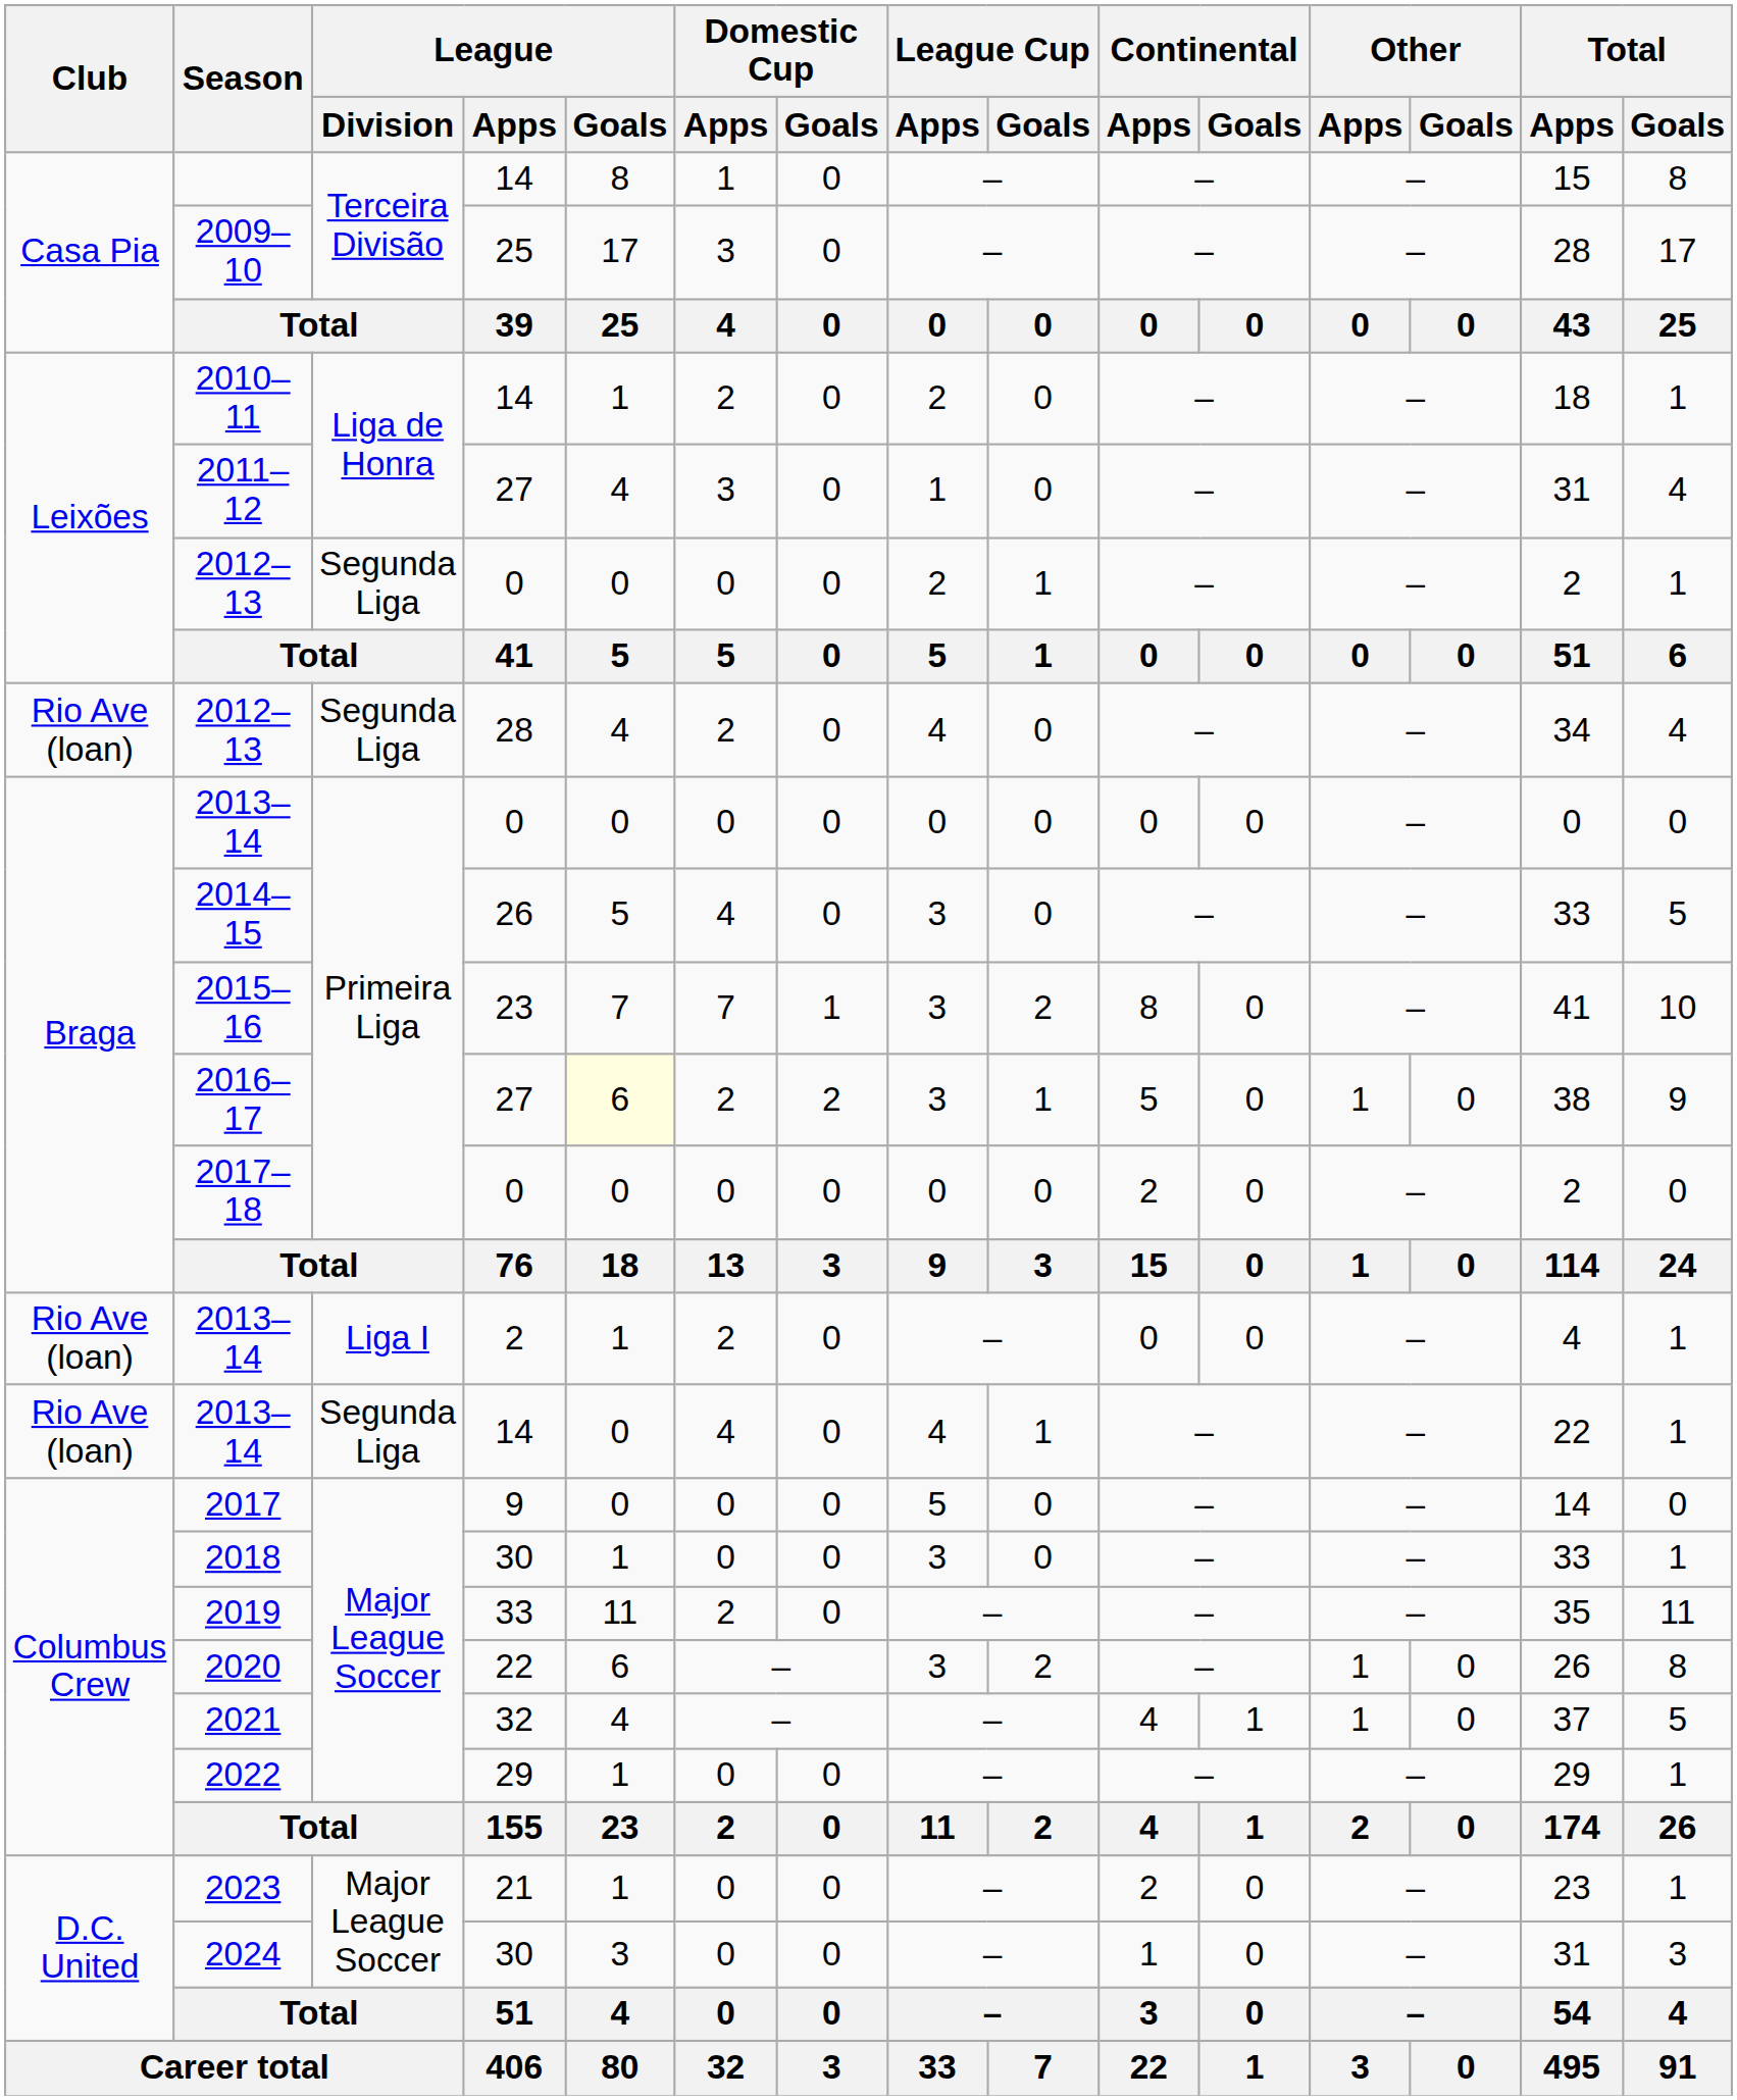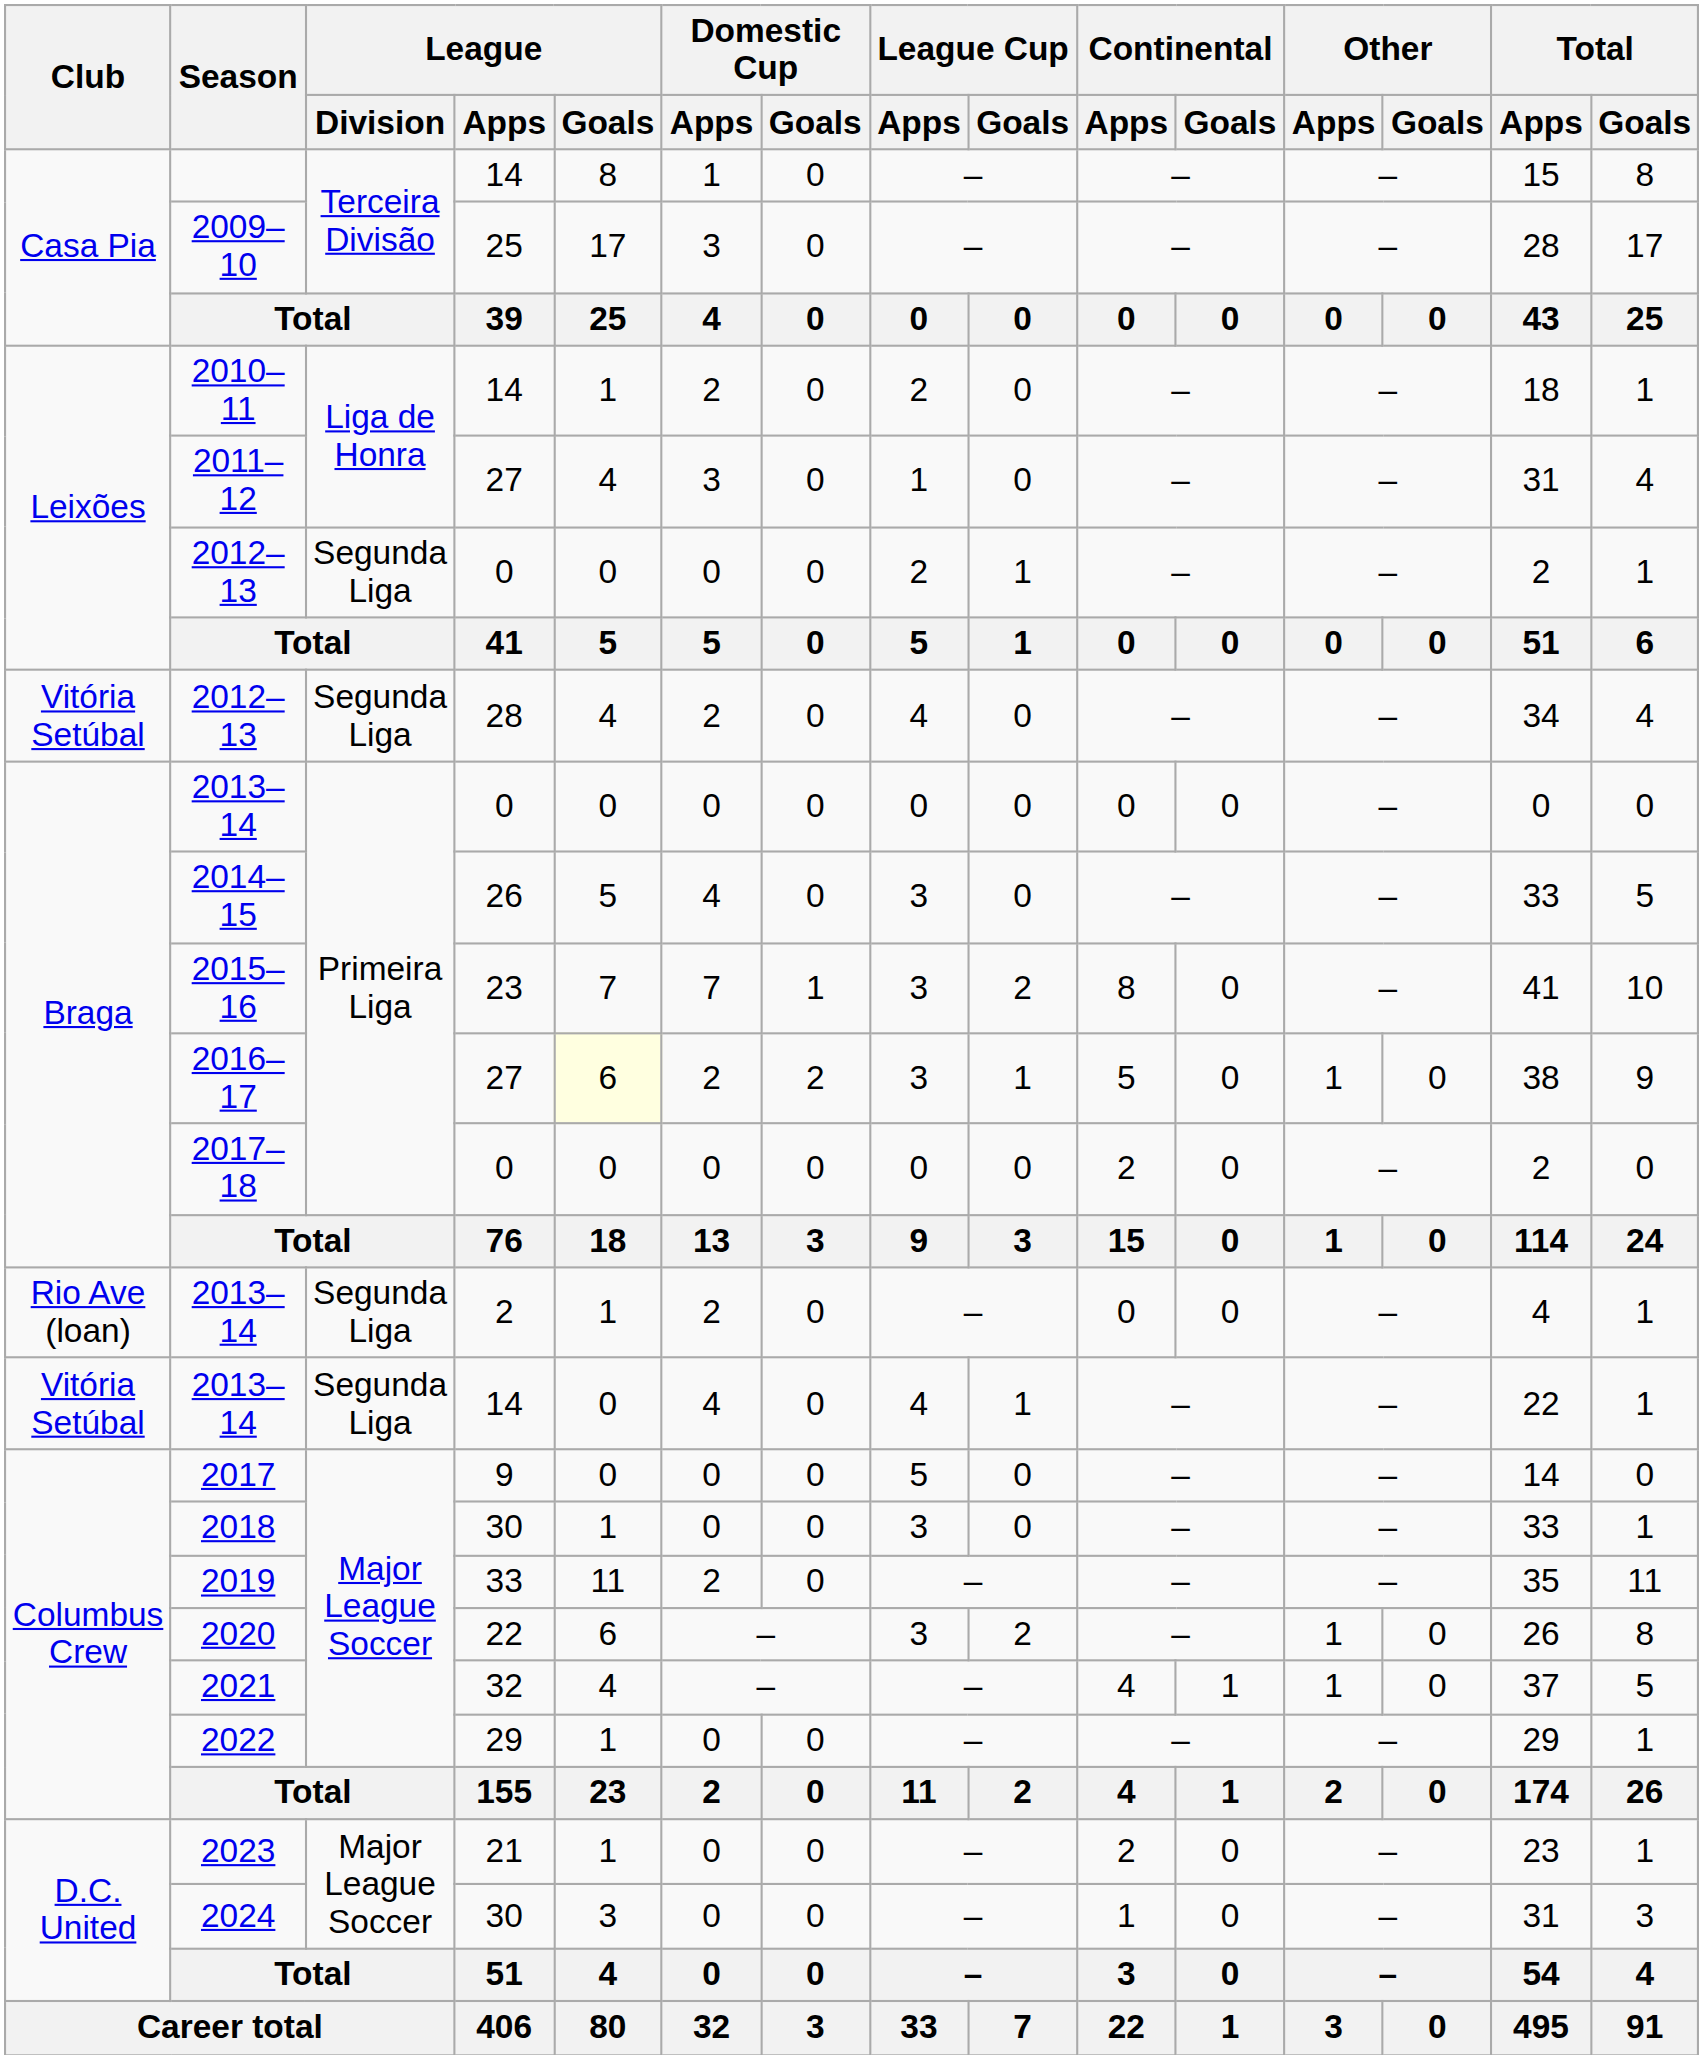2012–13 / 28 | Club: Rio Ave (loan) -> Vitória Setúbal
2013–14 / 2 | League / Division: Liga I -> Segunda Liga
2013–14 / 14 | Club: Rio Ave (loan) -> Vitória Setúbal
